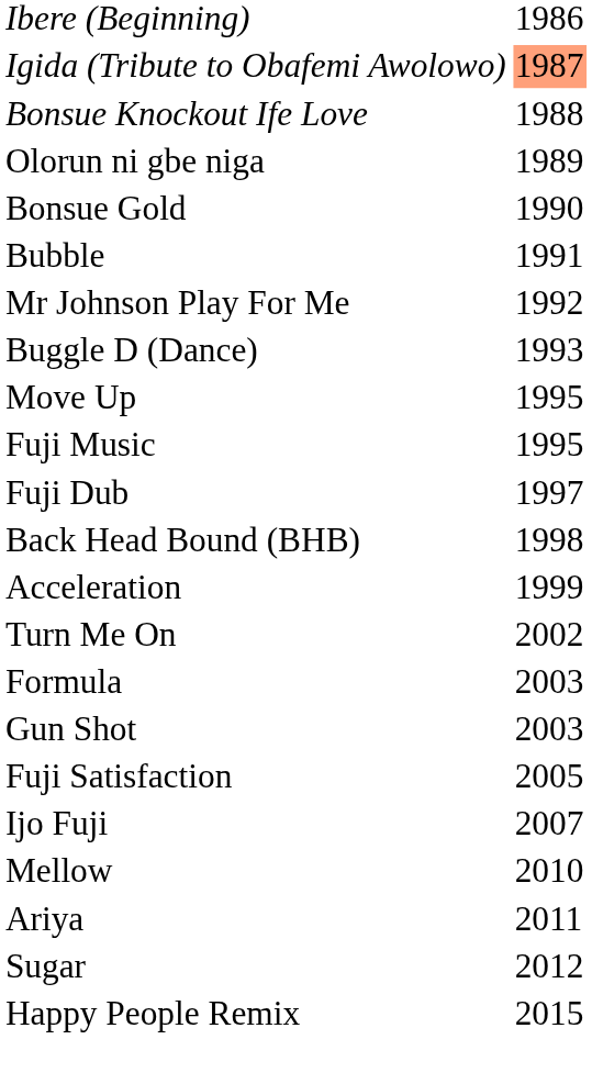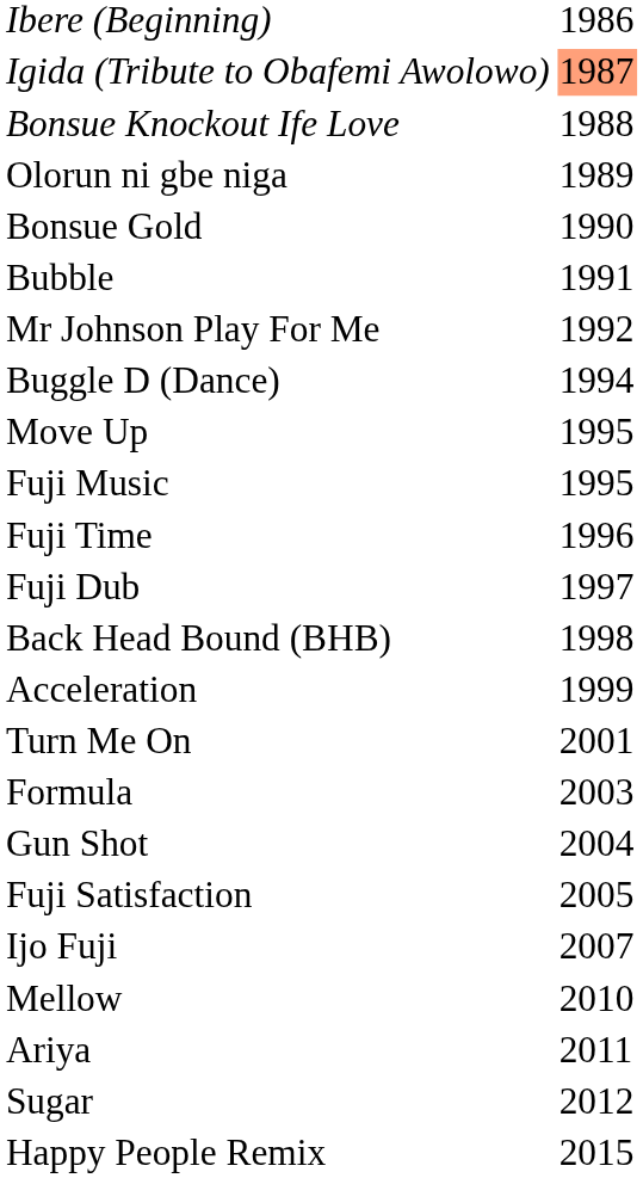Buggle D (Dance) | column 2: 1993 -> 1994
+ row: Fuji Time | 1996
Turn Me On | column 2: 2002 -> 2001
Gun Shot | column 2: 2003 -> 2004
